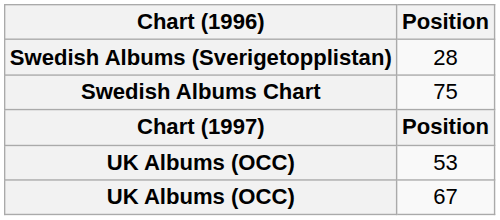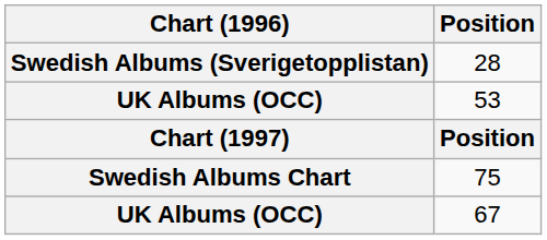rows swapped: 53 <-> 75
